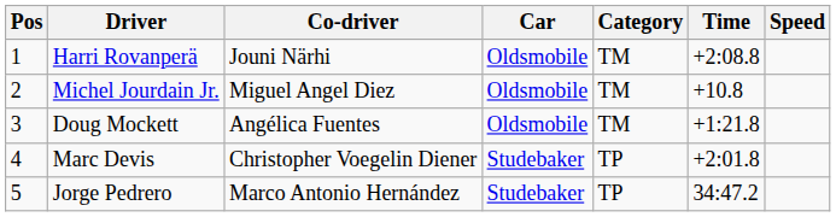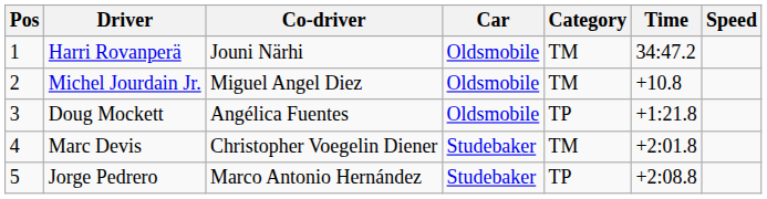Harri Rovanperä | Time: +2:08.8 -> 34:47.2
Doug Mockett | Category: TM -> TP
Marc Devis | Category: TP -> TM
Jorge Pedrero | Time: 34:47.2 -> +2:08.8
